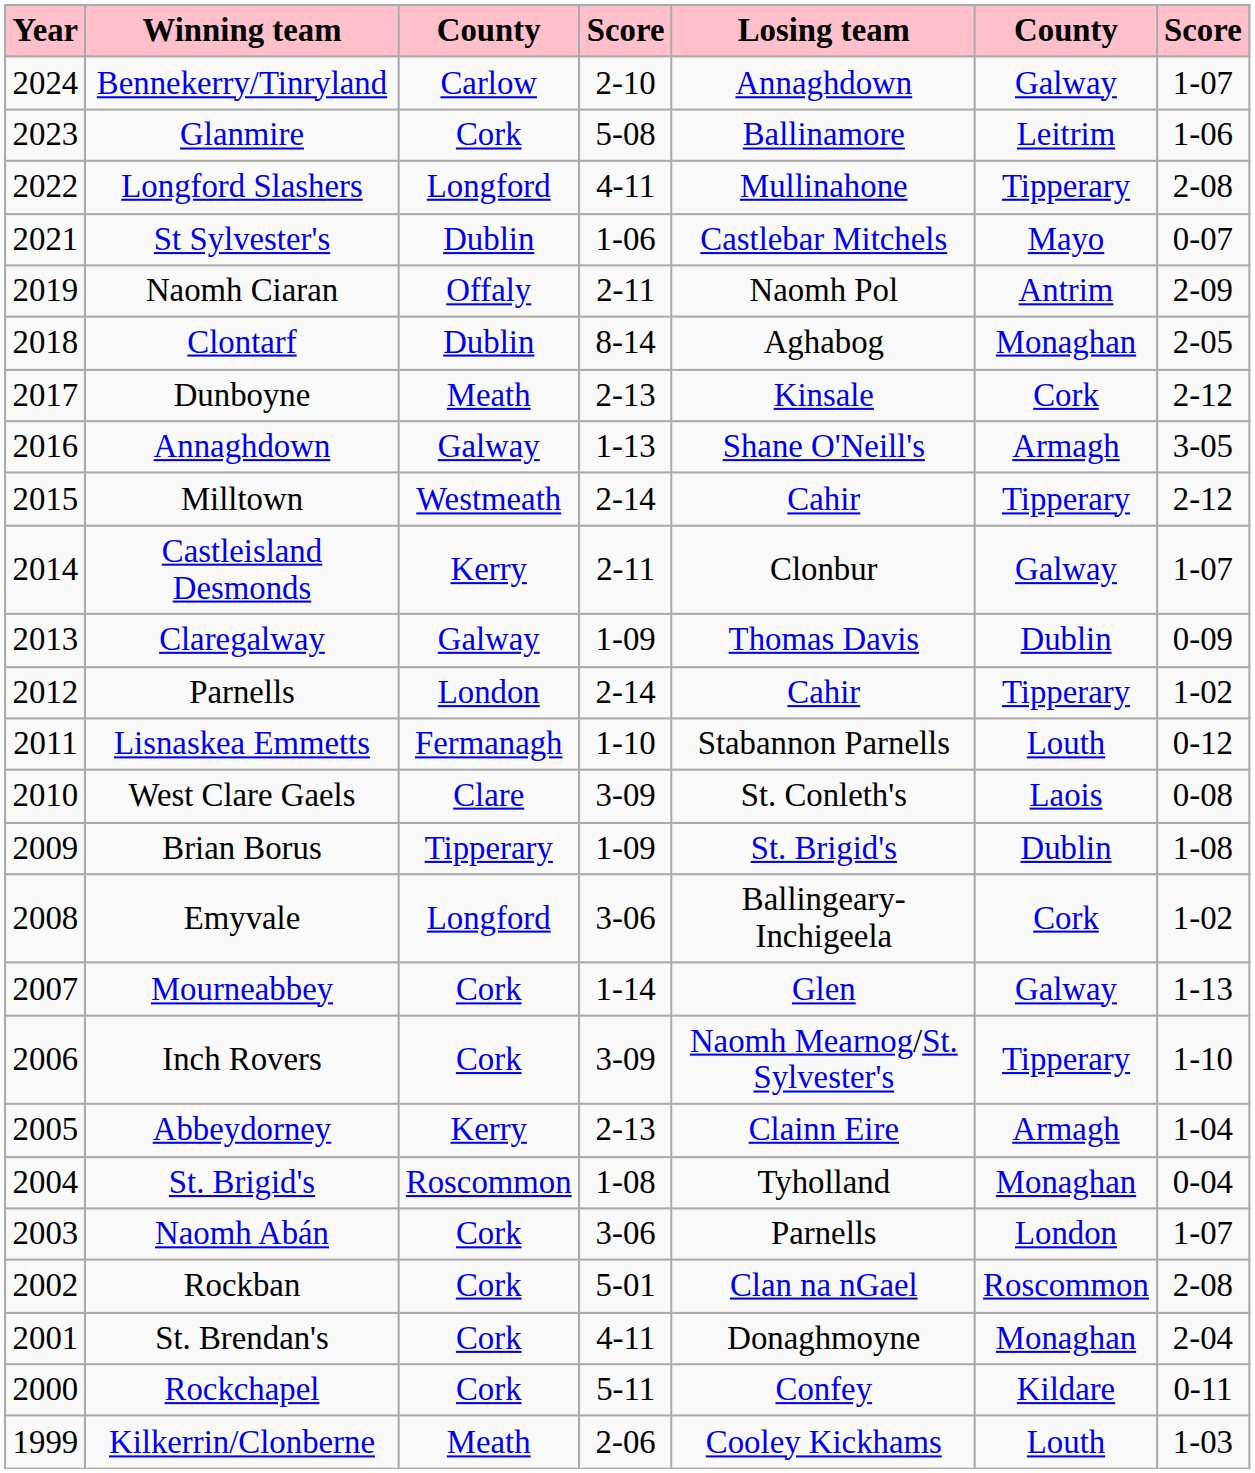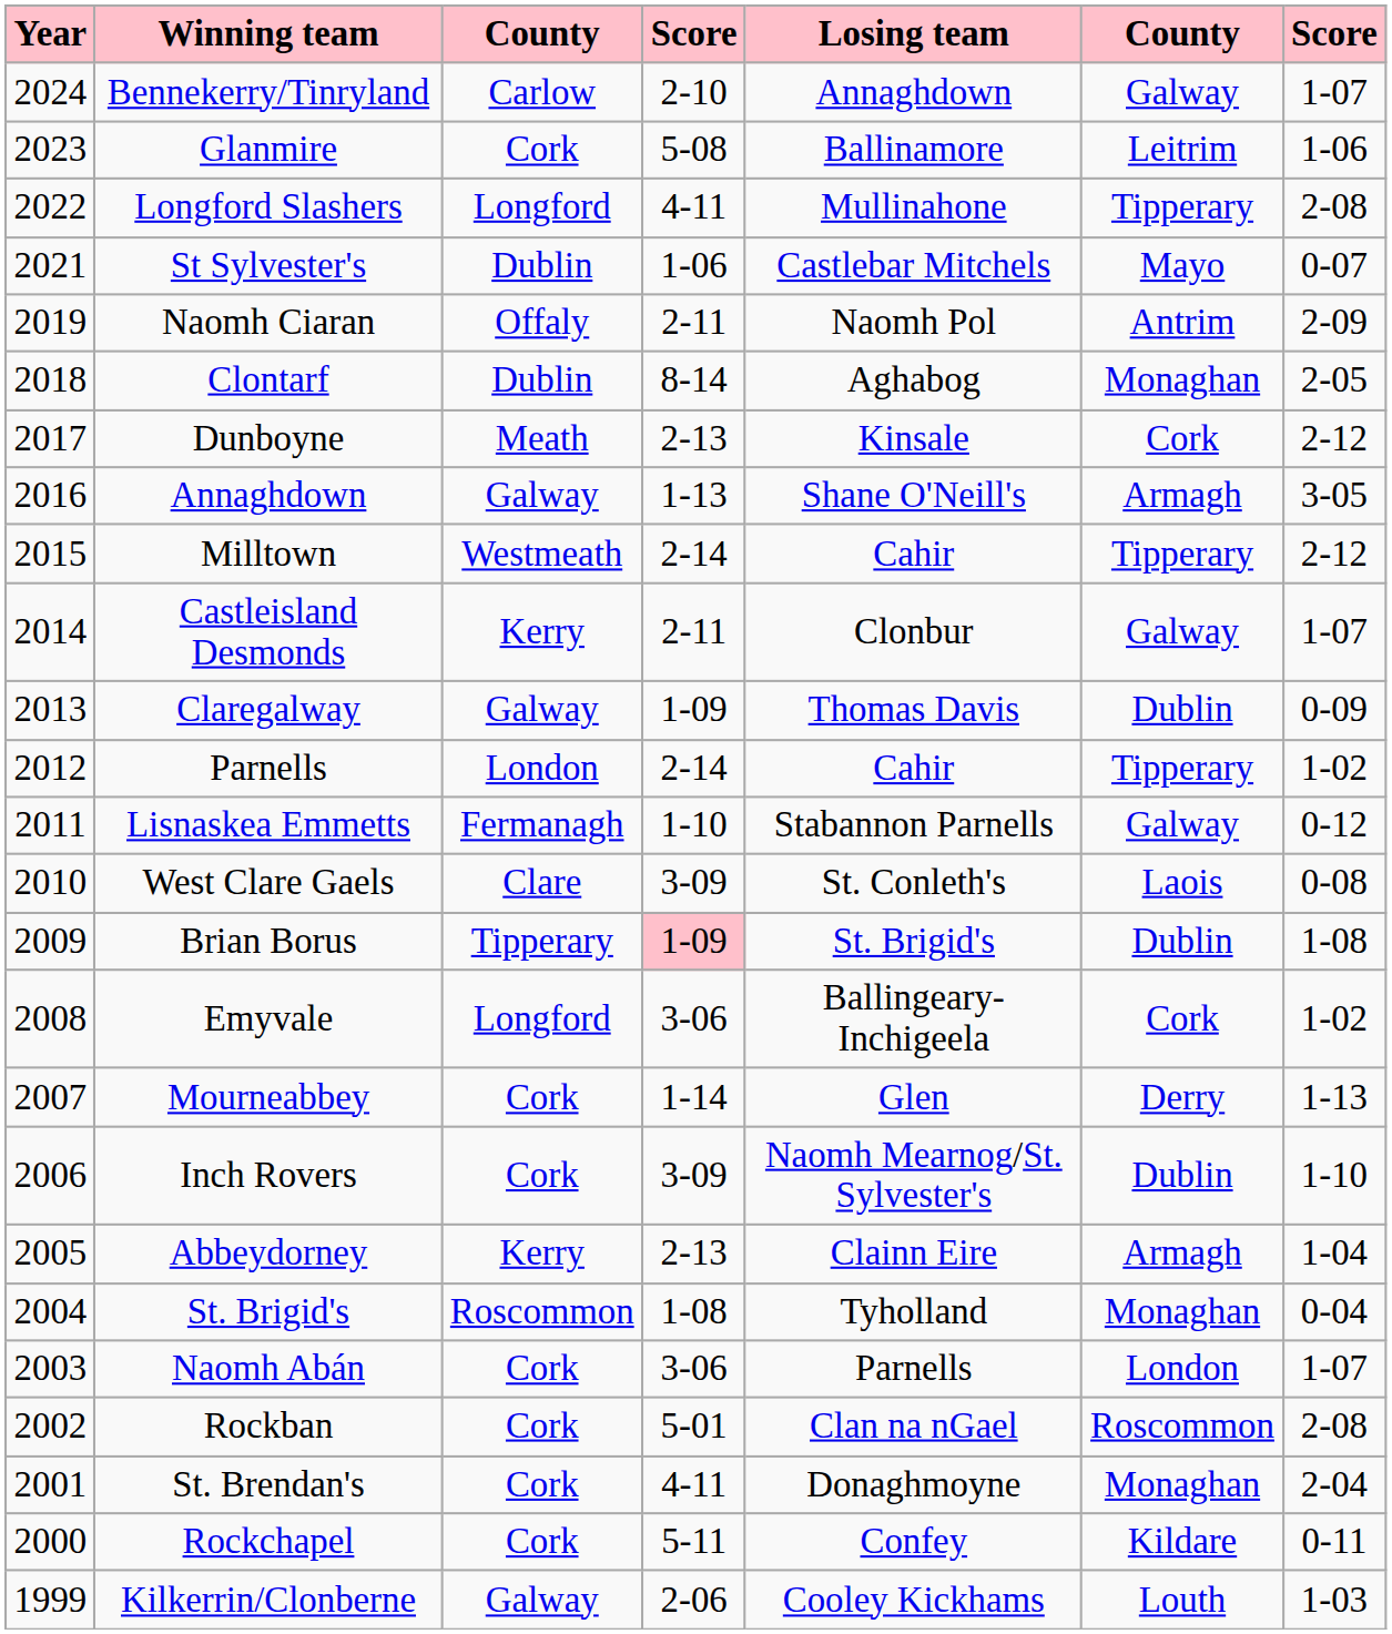Lisnaskea Emmetts | column 6: Louth -> Galway
Brian Borus | column 4: no background -> pink background
Mourneabbey | column 6: Galway -> Derry
Inch Rovers | column 6: Tipperary -> Dublin
Kilkerrin/Clonberne | column 3: Meath -> Galway
